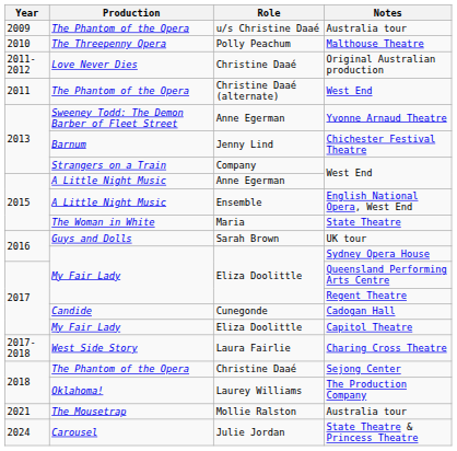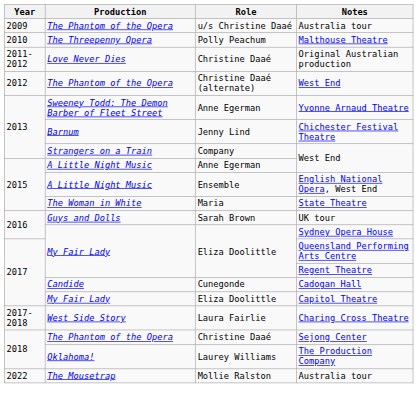Christine Daaé (alternate) / West End | Year: 2011 -> 2012
Mollie Ralston / Australia tour | Year: 2021 -> 2022
- row: 2024 | Carousel | Julie Jordan | State Theatre & Princess Theatre
